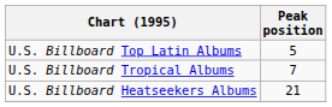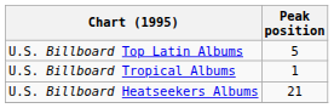U.S. Billboard Tropical Albums | Peak position: 7 -> 1
